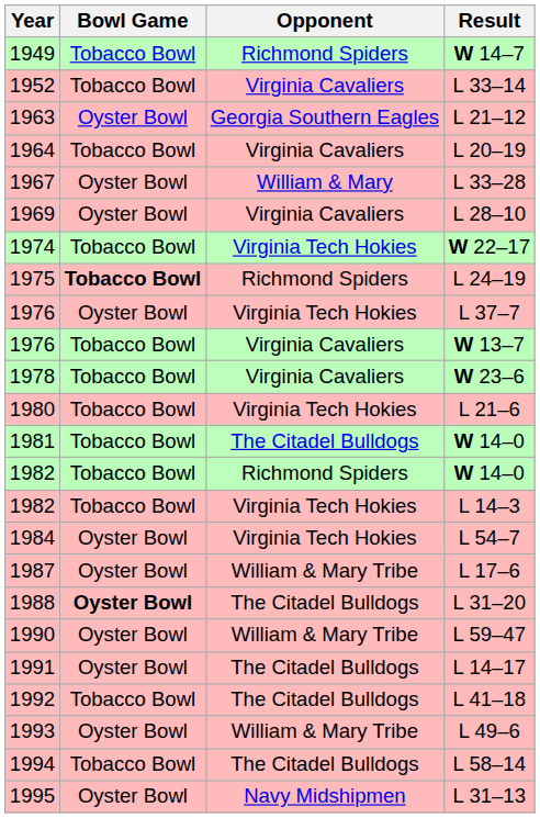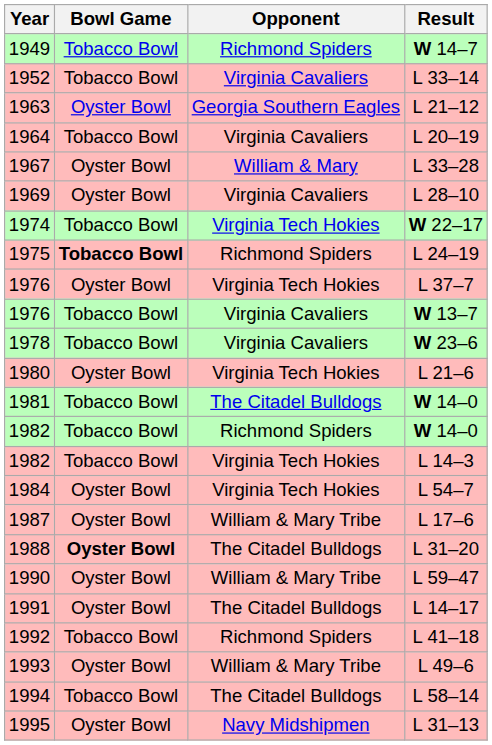L 21–6 | Bowl Game: Tobacco Bowl -> Oyster Bowl
L 41–18 | Opponent: The Citadel Bulldogs -> Richmond Spiders
